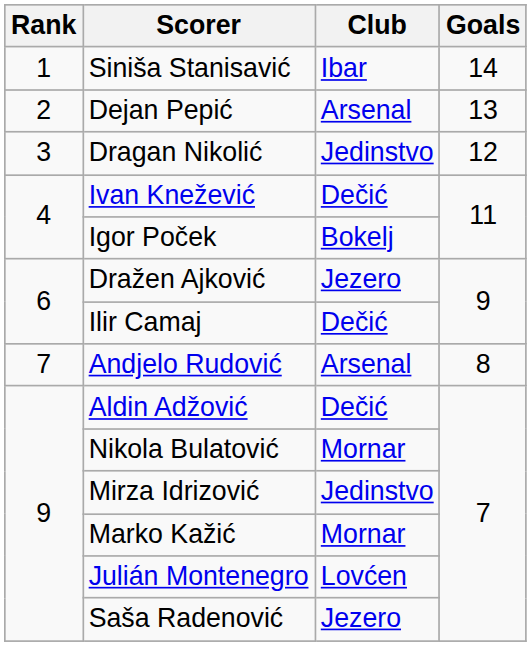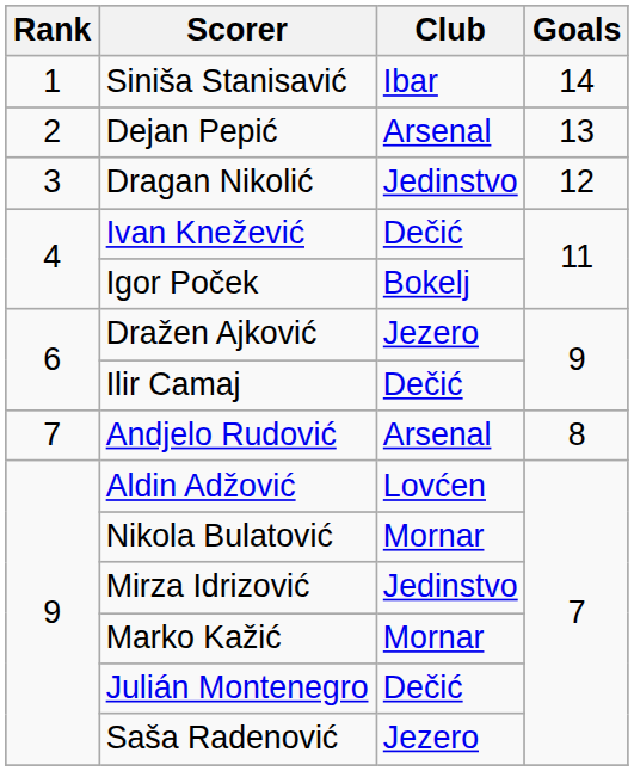Aldin Adžović | Club: Dečić -> Lovćen
Julián Montenegro | Club: Lovćen -> Dečić
